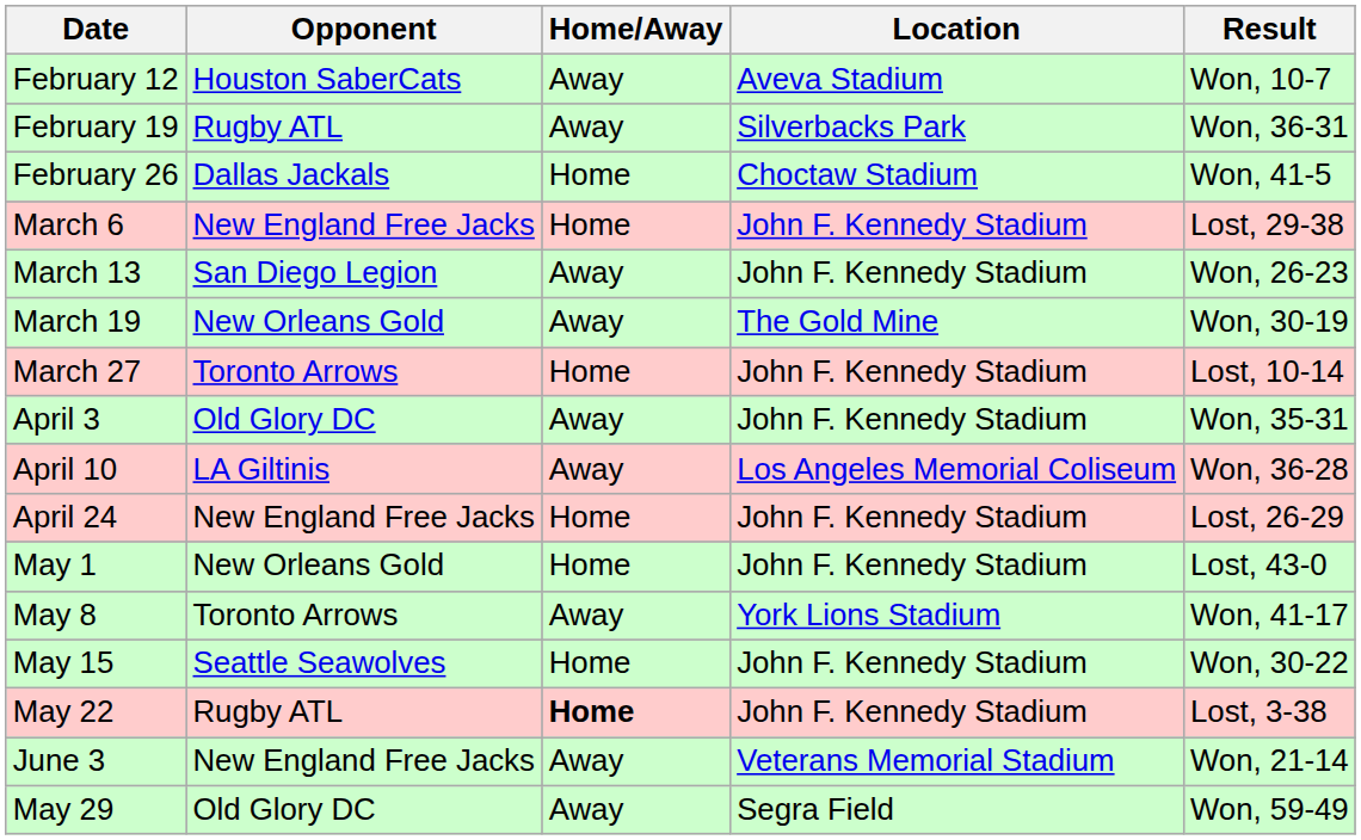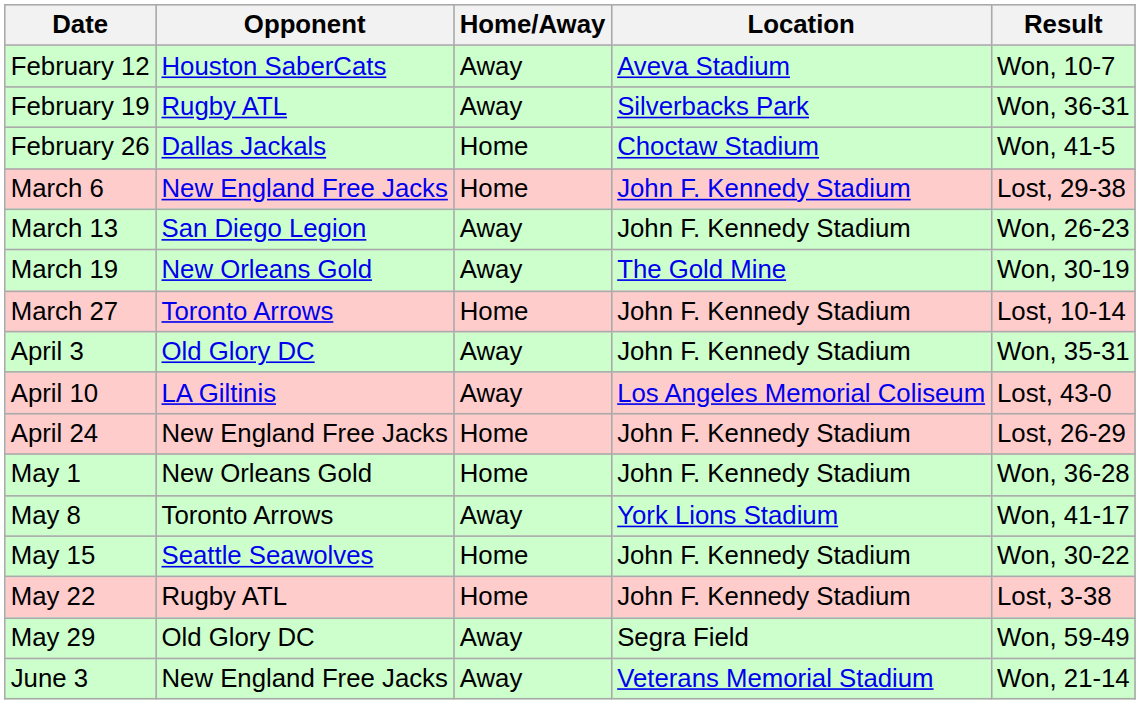April 10 | Result: Won, 36-28 -> Lost, 43-0
May 1 | Result: Lost, 43-0 -> Won, 36-28
May 22 | Home/Away: bold -> normal
rows swapped: May 29 <-> June 3
